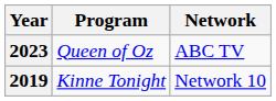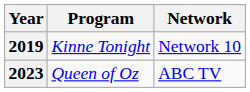rows swapped: 2019 <-> 2023
